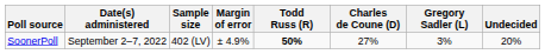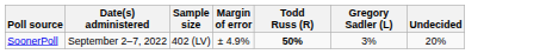- column: Charles de Coune (D) | 27%
